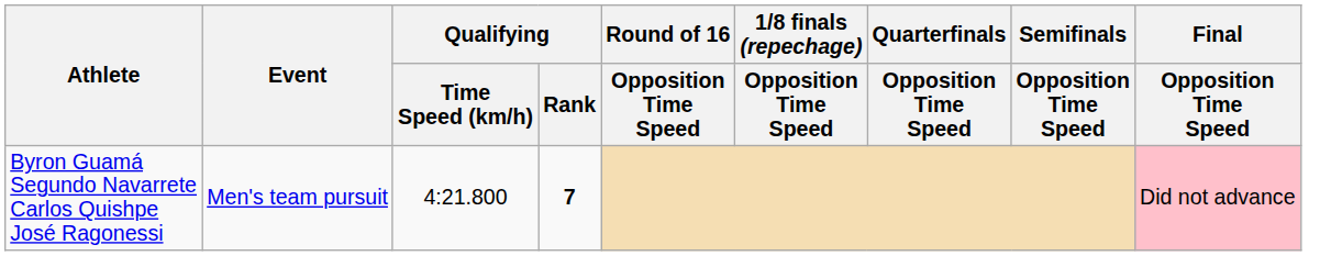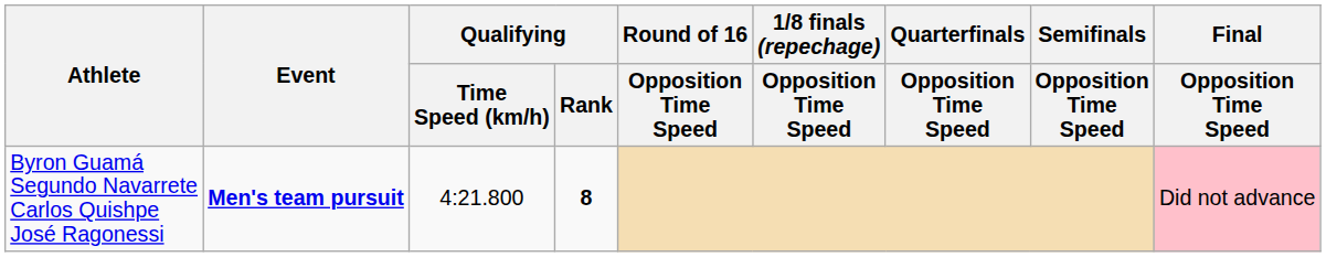Byron Guamá Segundo Navarrete Carlos Quishpe José Ragonessi | Event: normal -> bold
Byron Guamá Segundo Navarrete Carlos Quishpe José Ragonessi | Qualifying / Rank: 7 -> 8
